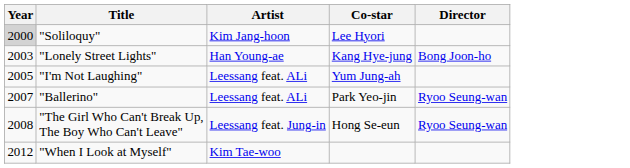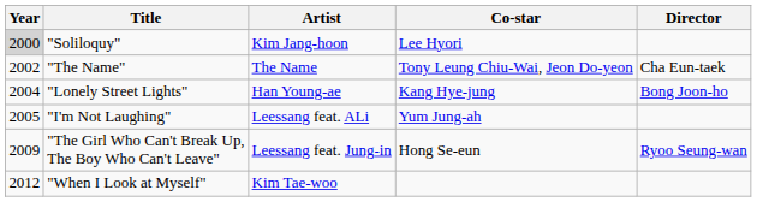+ row: 2002 | "The Name" | The Name | Tony Leung Chiu-Wai, Jeon Do-yeon | Cha Eun-taek
"Lonely Street Lights" | Year: 2003 -> 2004
- row: 2007 | "Ballerino" | Leessang feat. ALi | Park Yeo-jin | Ryoo Seung-wan
"The Girl Who Can't Break Up, The Boy Who Can't Leave" | Year: 2008 -> 2009
